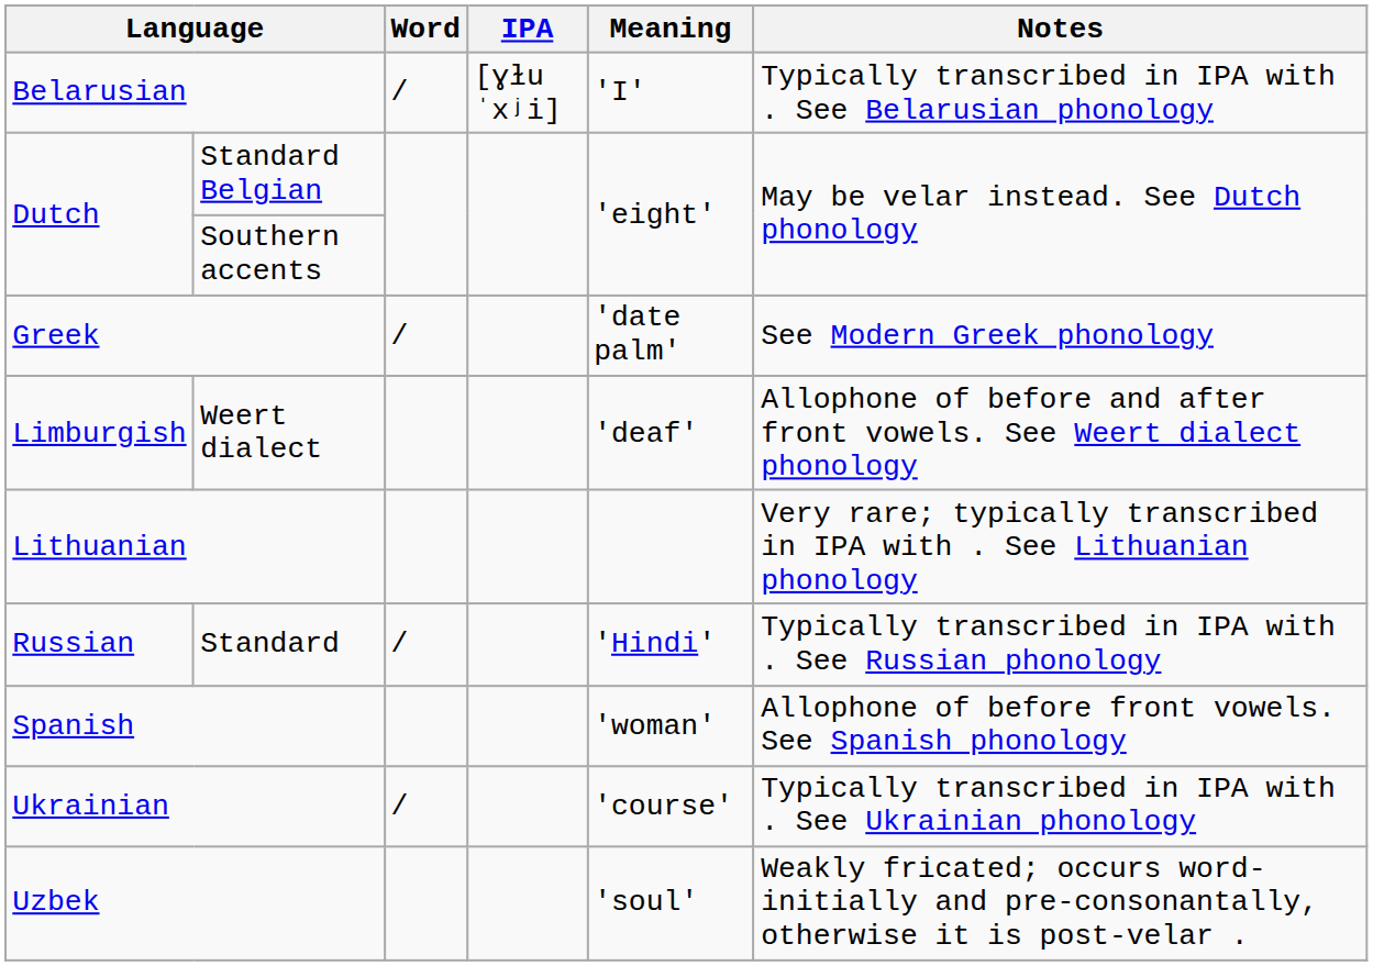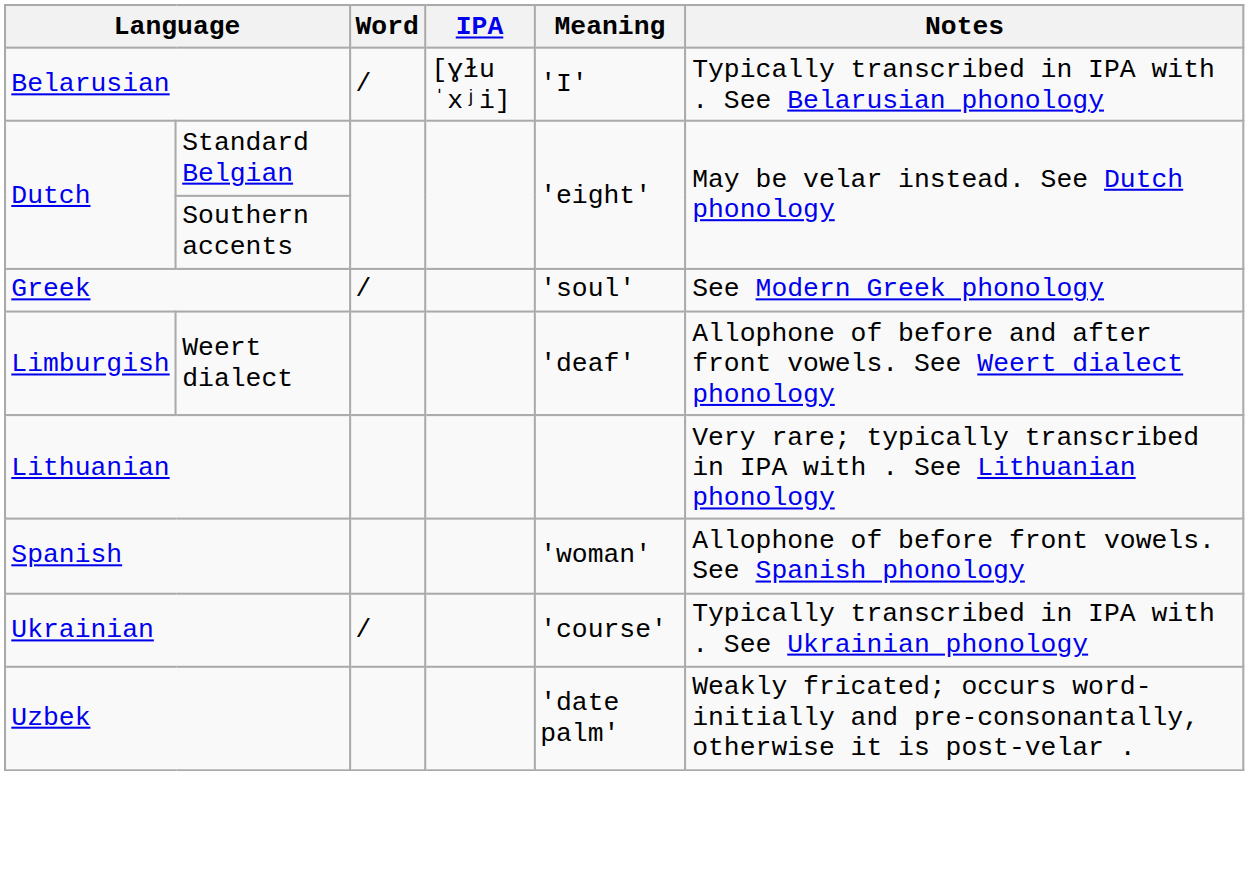Greek | Meaning: 'date palm' -> 'soul'
- row: Russian | Standard | / | 'Hindi' | Typically transcribed in IPA with . See Russian phonology
Uzbek | Meaning: 'soul' -> 'date palm'
